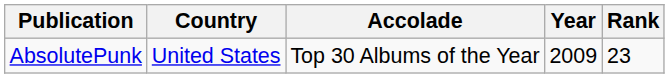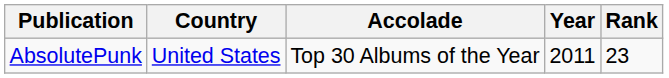AbsolutePunk | Year: 2009 -> 2011
